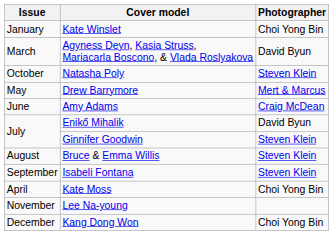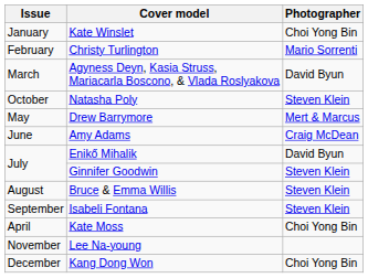+ row: February | Christy Turlington | Mario Sorrenti
